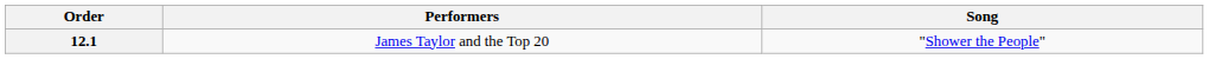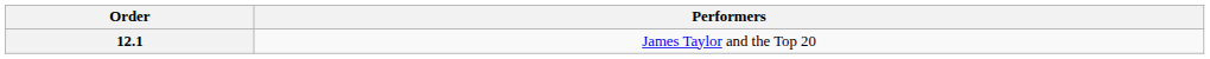- column: Song | "Shower the People"
